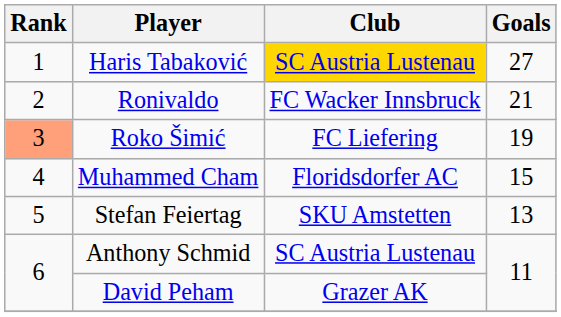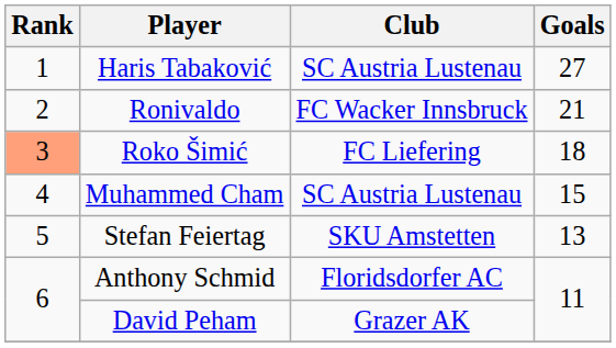Haris Tabaković | Club: gold background -> no background
Roko Šimić | Goals: 19 -> 18
Muhammed Cham | Club: Floridsdorfer AC -> SC Austria Lustenau
Anthony Schmid | Club: SC Austria Lustenau -> Floridsdorfer AC
